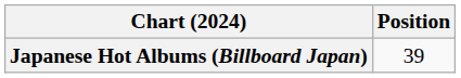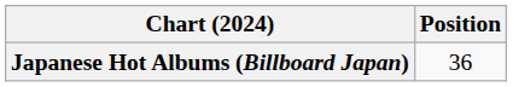Japanese Hot Albums (Billboard Japan) | Position: 39 -> 36
